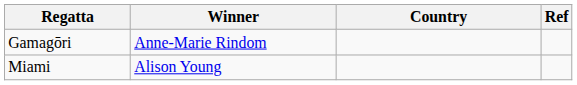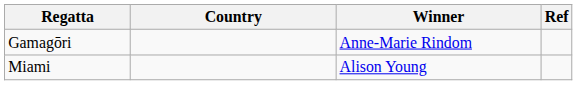columns swapped: Winner <-> Country
